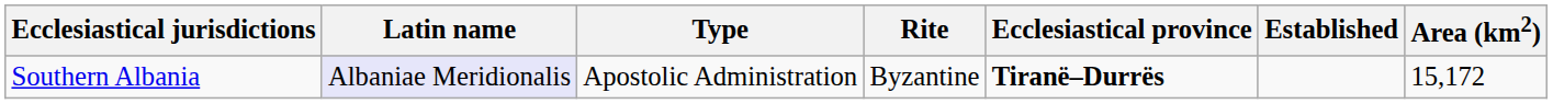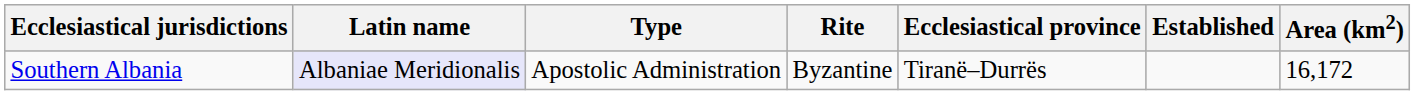Southern Albania | Ecclesiastical province: bold -> normal
Southern Albania | Area (km2): 15,172 -> 16,172
